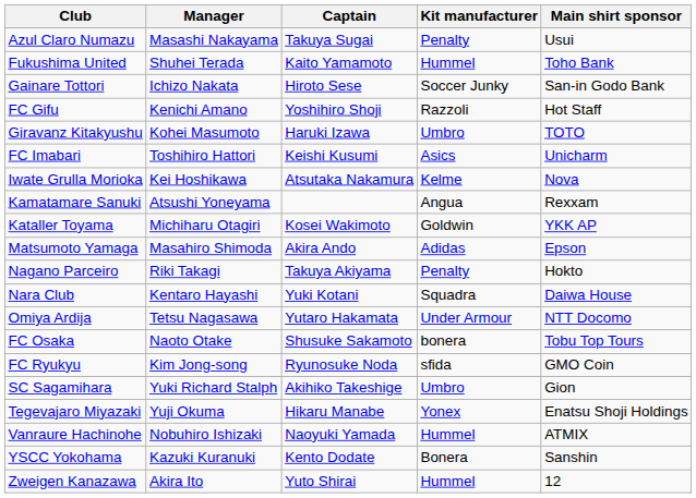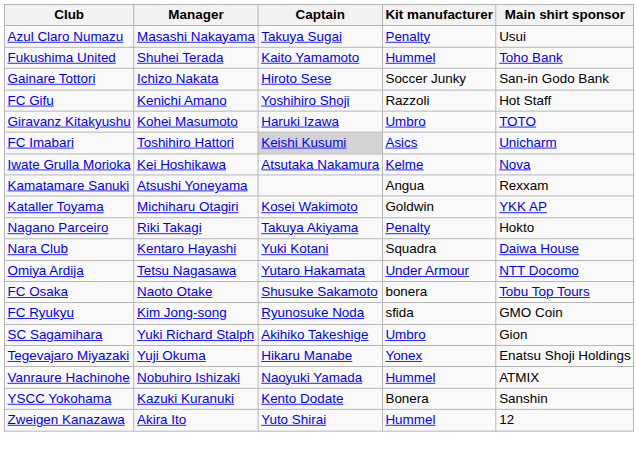FC Imabari | Captain: no background -> lightgrey background
- row: Matsumoto Yamaga | Masahiro Shimoda | Akira Ando | Adidas | Epson
